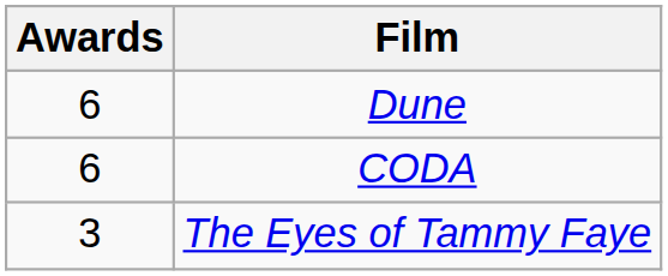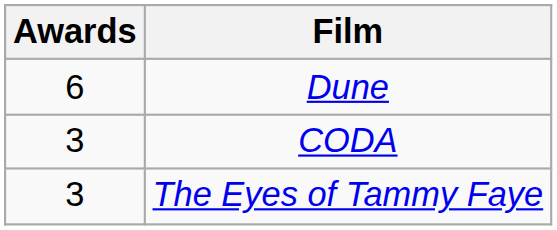CODA | Awards: 6 -> 3
